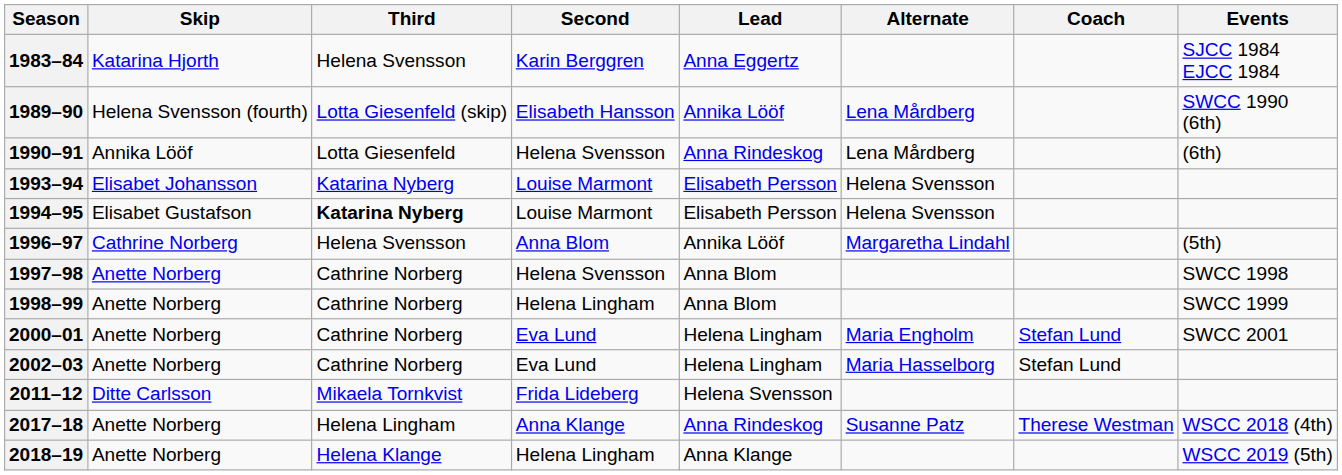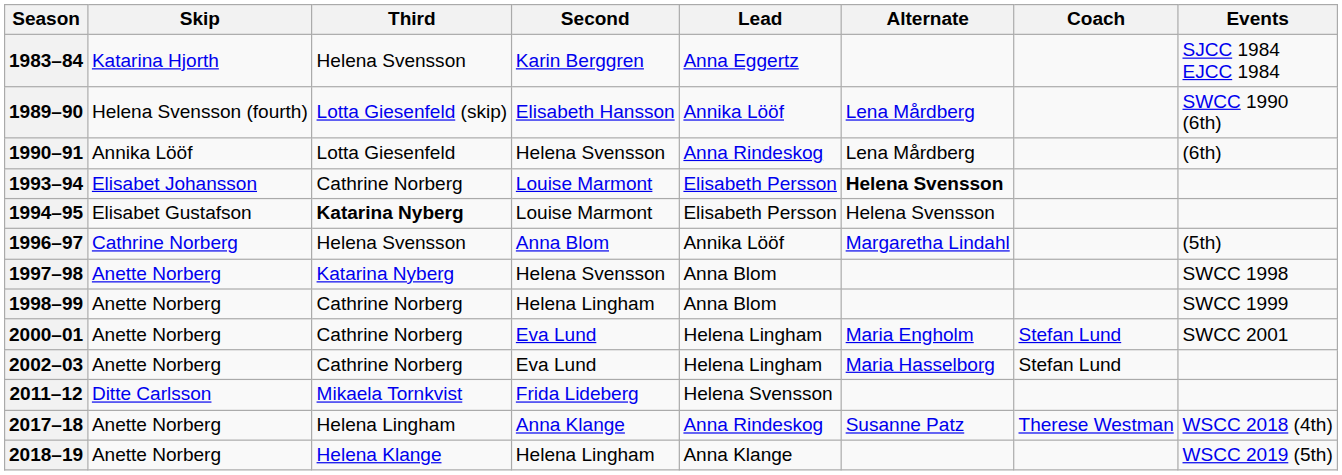1993–94 | Third: Katarina Nyberg -> Cathrine Norberg
1993–94 | Alternate: normal -> bold
1997–98 | Third: Cathrine Norberg -> Katarina Nyberg
